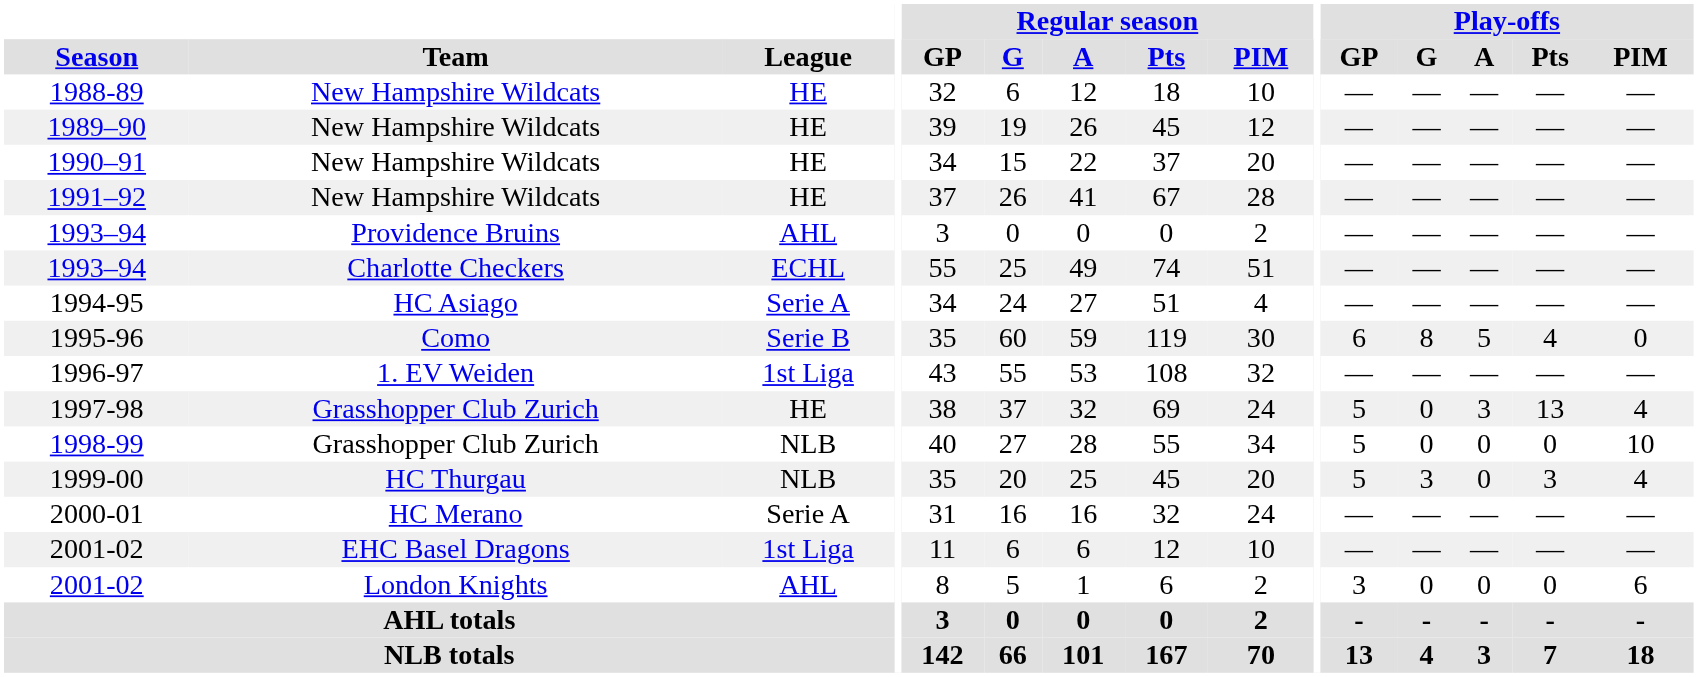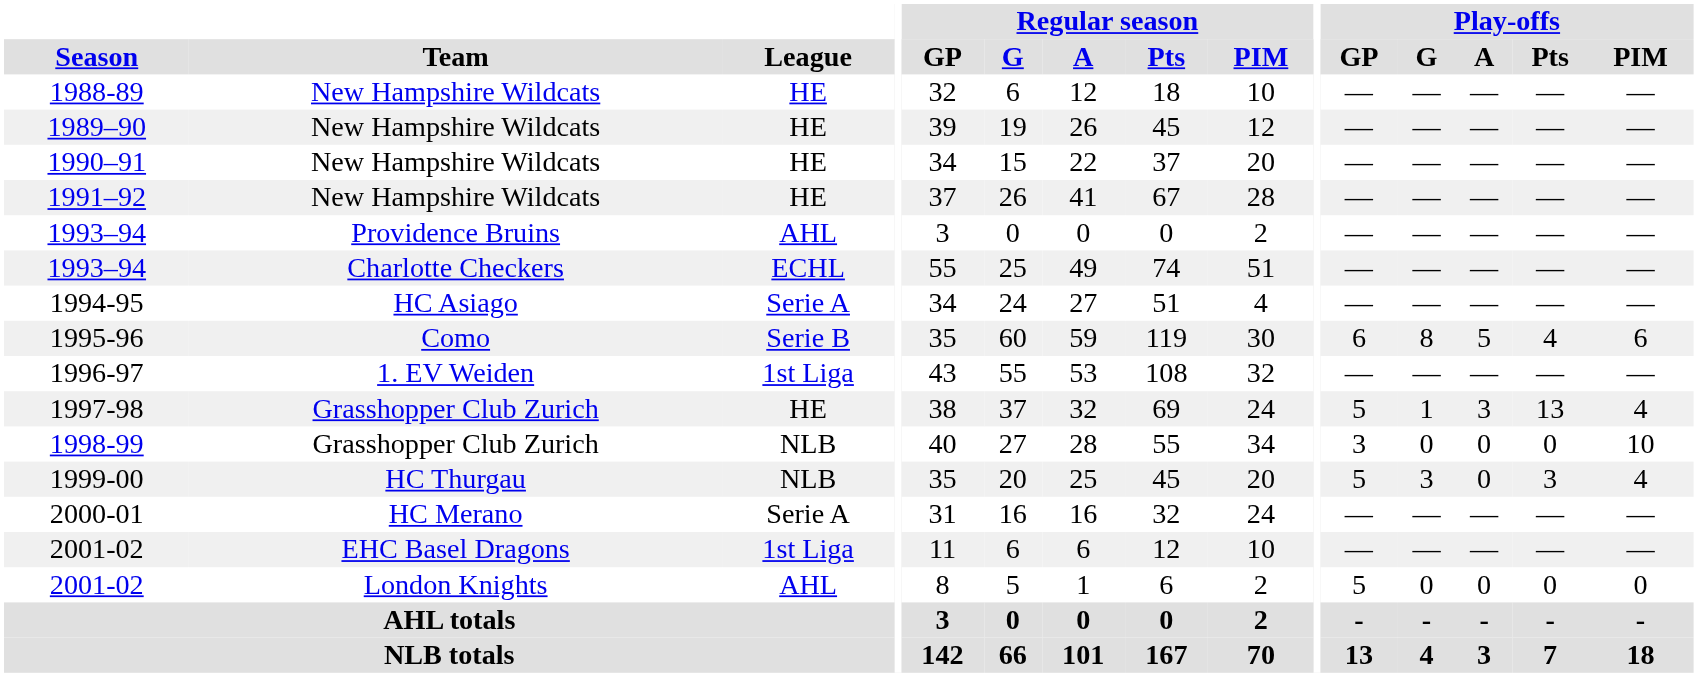1995-96 | Play-offs / PIM: 0 -> 6
1997-98 | Play-offs / G: 0 -> 1
1998-99 | Play-offs / GP: 5 -> 3
2001-02 / London Knights | Play-offs / GP: 3 -> 5
2001-02 / London Knights | Play-offs / PIM: 6 -> 0
